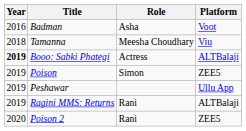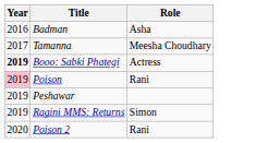- column: Platform | Voot | Viu | ALTBalaji | ZEE5 | Ullu App | ALTBalaji | ZEE5
Tamanna | Year: 2018 -> 2017
Poison | Year: no background -> pink background
Poison | Role: Simon -> Rani
Ragini MMS: Returns | Role: Rani -> Simon
